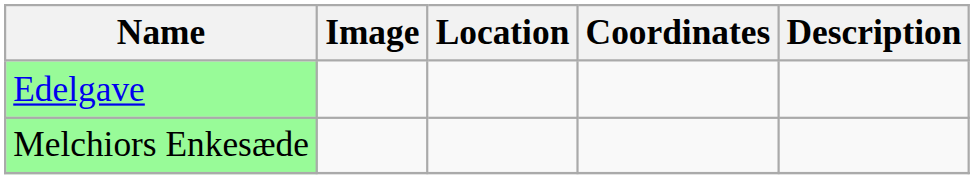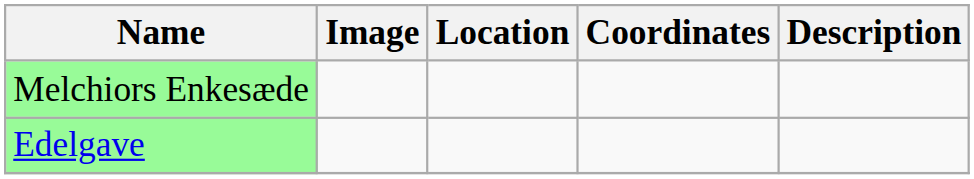rows swapped: Edelgave <-> Melchiors Enkesæde
